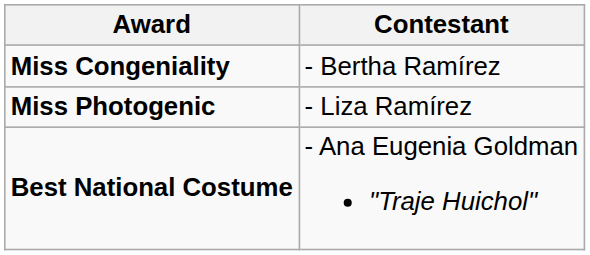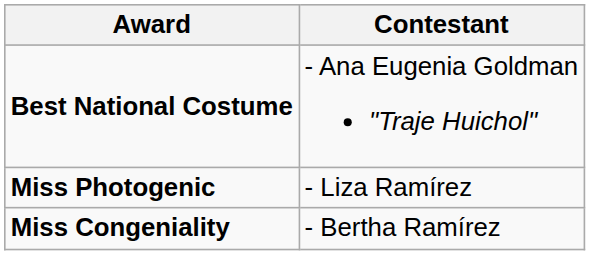rows swapped: Miss Congeniality <-> Best National Costume
